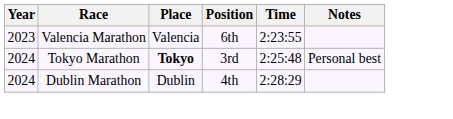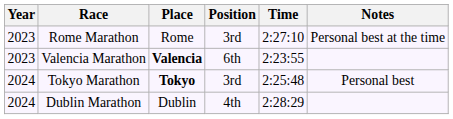+ row: 2023 | Rome Marathon | Rome | 3rd | 2:27:10 | Personal best at the time
Valencia Marathon | Place: normal -> bold
